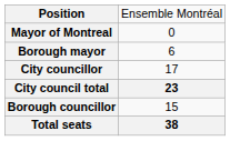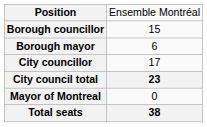rows swapped: Mayor of Montreal <-> Borough councillor
